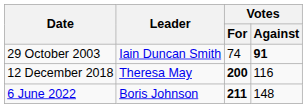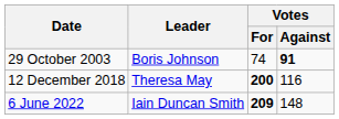29 October 2003 | Leader: Iain Duncan Smith -> Boris Johnson
6 June 2022 | Leader: Boris Johnson -> Iain Duncan Smith
6 June 2022 | Votes / For: 211 -> 209
